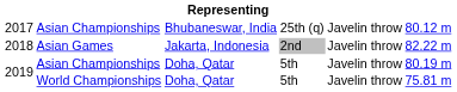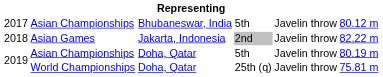2017 | column 4: 25th (q) -> 5th
2019 / World Championships | column 4: 5th -> 25th (q)
